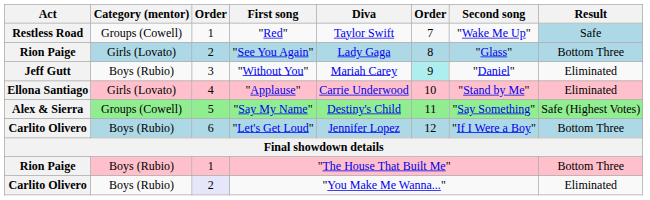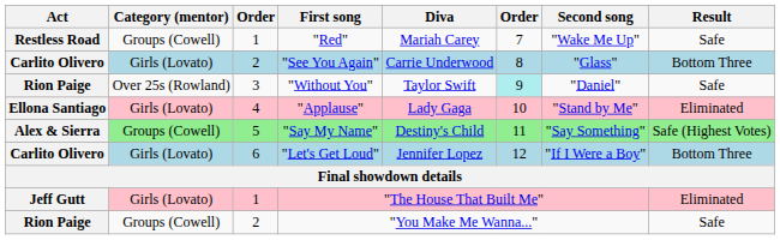"Red" | Diva: Taylor Swift -> Mariah Carey
"Red" | Result: lightblue background -> no background
"See You Again" | Act: Rion Paige -> Carlito Olivero
"See You Again" | Diva: Lady Gaga -> Carrie Underwood
"Without You" | Act: Jeff Gutt -> Rion Paige
"Without You" | Category (mentor): Boys (Rubio) -> Over 25s (Rowland)
"Without You" | Diva: Mariah Carey -> Taylor Swift
"Without You" | Result: Eliminated -> Safe
"Applause" | Diva: Carrie Underwood -> Lady Gaga
"Let's Get Loud" | Category (mentor): Boys (Rubio) -> Girls (Lovato)
"The House That Built Me" | Act: Rion Paige -> Jeff Gutt
"The House That Built Me" | Category (mentor): Boys (Rubio) -> Girls (Lovato)
"The House That Built Me" | Result: Bottom Three -> Eliminated
"You Make Me Wanna..." | Act: Carlito Olivero -> Rion Paige
"You Make Me Wanna..." | Category (mentor): Boys (Rubio) -> Groups (Cowell)
"You Make Me Wanna..." | column 3: lavender background -> no background
"You Make Me Wanna..." | Result: Eliminated -> Safe
